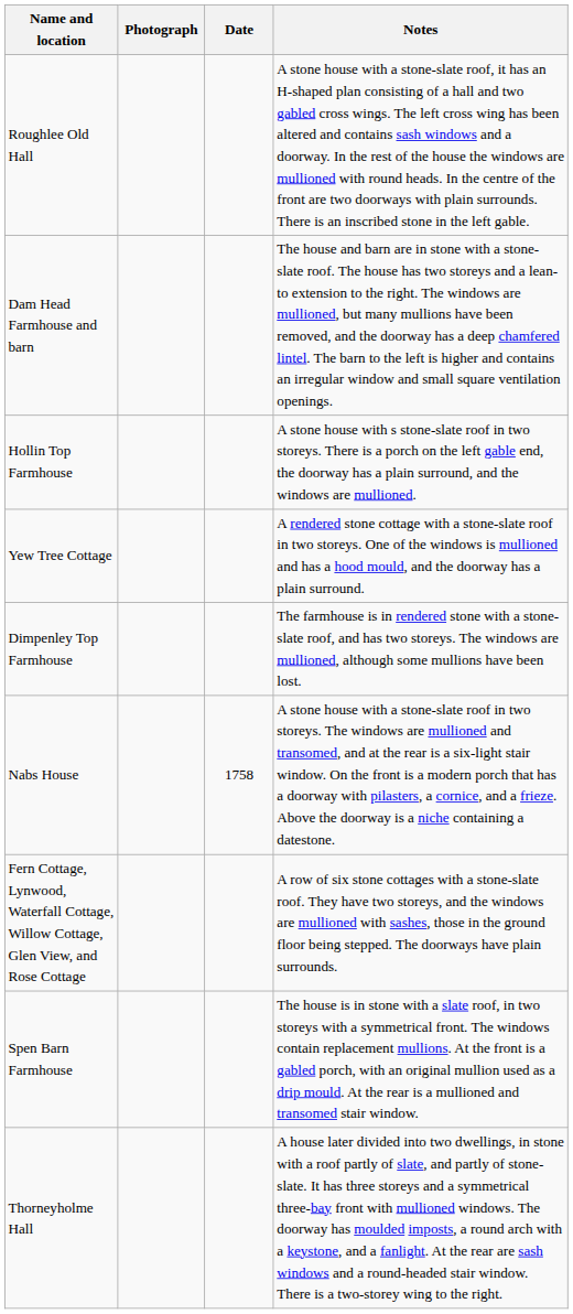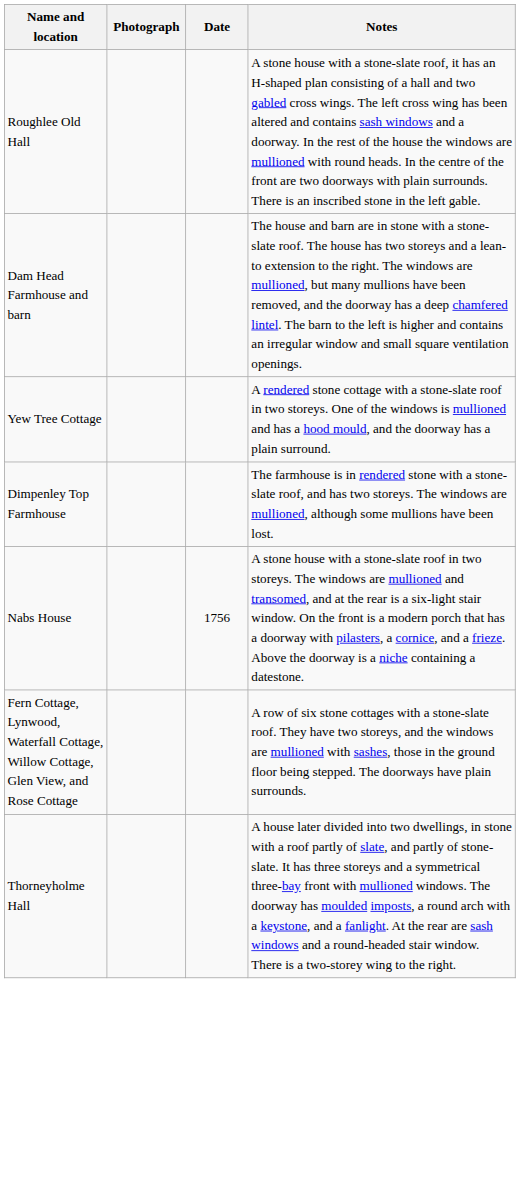- row: Hollin Top Farmhouse | A stone house with s stone-slate roof in two storeys. There is a porch on the left gable end, the doorway has a plain surround, and the windows are mullioned.
Nabs House | Date: 1758 -> 1756
- row: Spen Barn Farmhouse | The house is in stone with a slate roof, in two storeys with a symmetrical front. The windows contain replacement mullions. At the front is a gabled porch, with an original mullion used as a drip mould. At the rear is a mullioned and transomed stair window.
